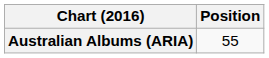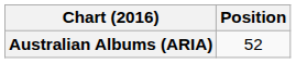Australian Albums (ARIA) | Position: 55 -> 52
